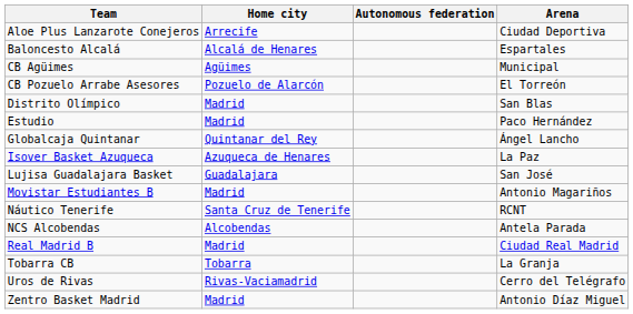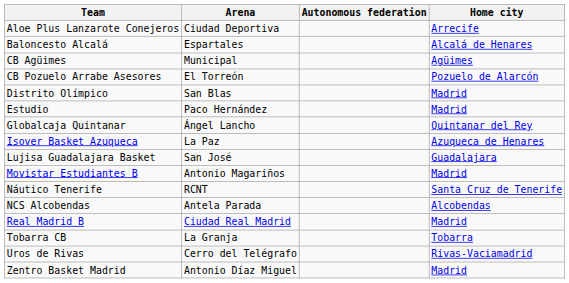columns swapped: Home city <-> Arena
